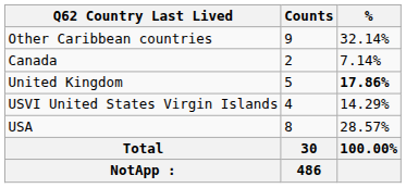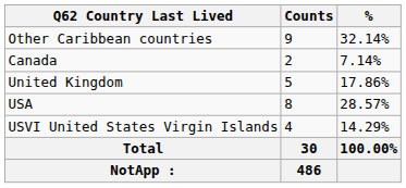United Kingdom | %: bold -> normal
rows swapped: USA <-> USVI United States Virgin Islands
